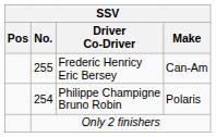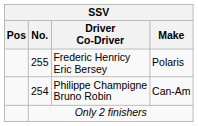Frederic Henricy Eric Bersey | Make: Can-Am -> Polaris
Philippe Champigne Bruno Robin | Make: Polaris -> Can-Am
